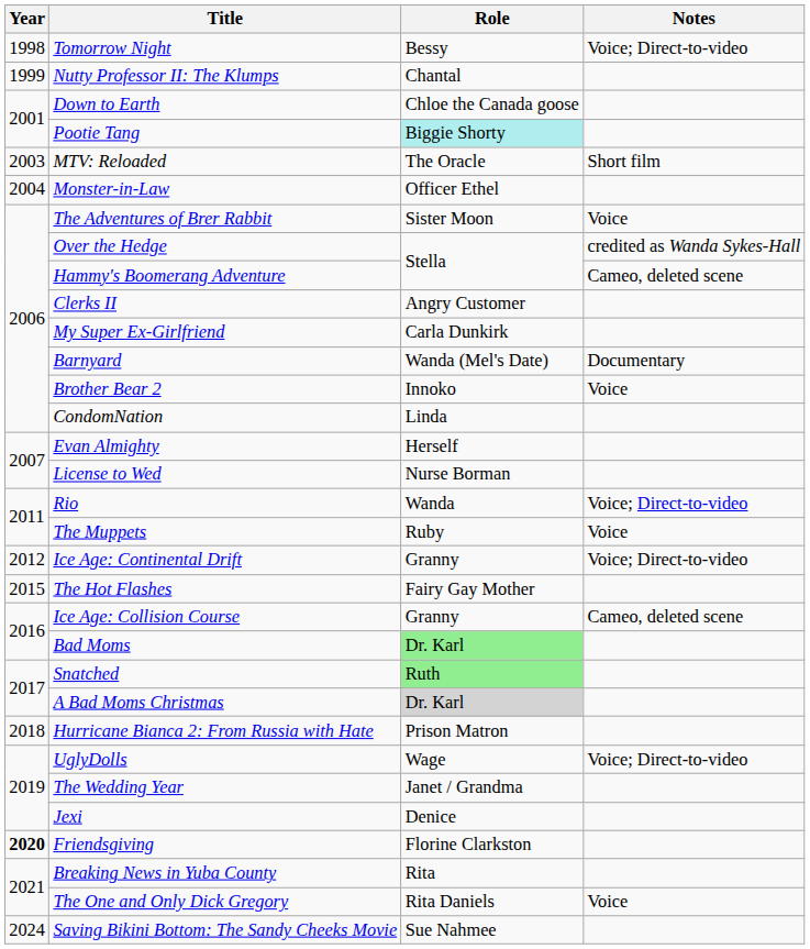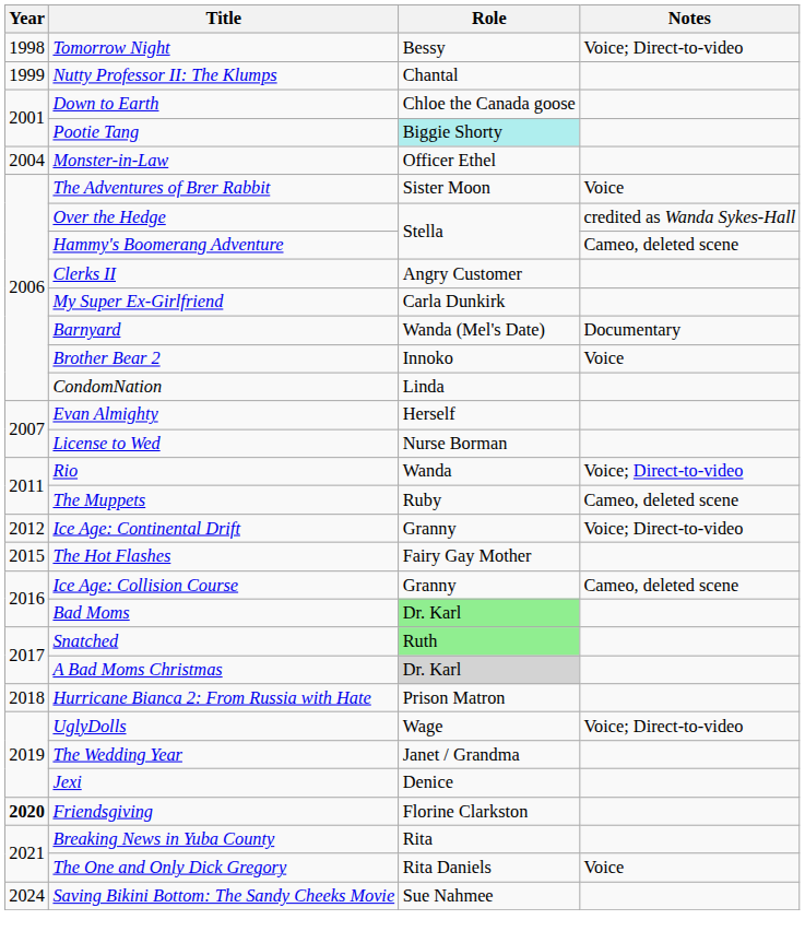- row: 2003 | MTV: Reloaded | The Oracle | Short film
The Muppets | Notes: Voice -> Cameo, deleted scene
